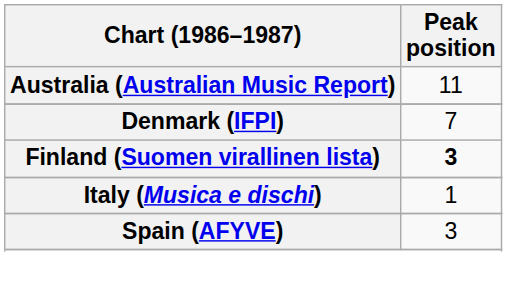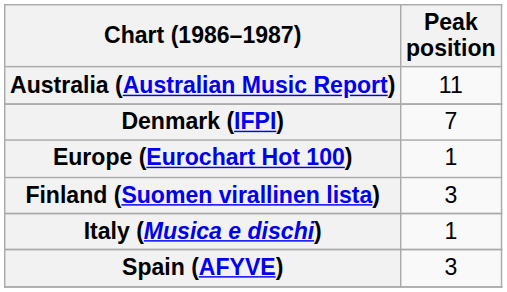+ row: Europe (Eurochart Hot 100) | 1
Finland (Suomen virallinen lista) | Peak position: bold -> normal
